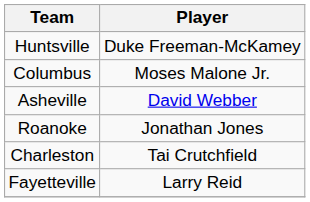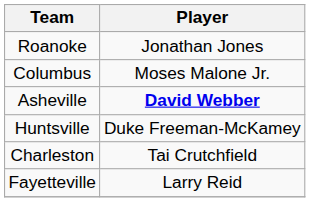rows swapped: Huntsville <-> Roanoke
Asheville | Player: normal -> bold
